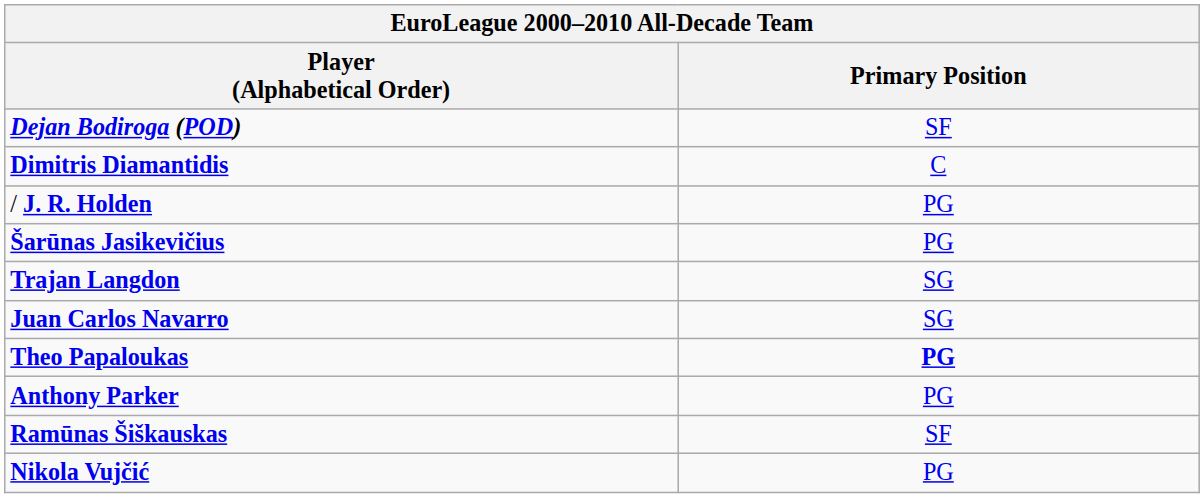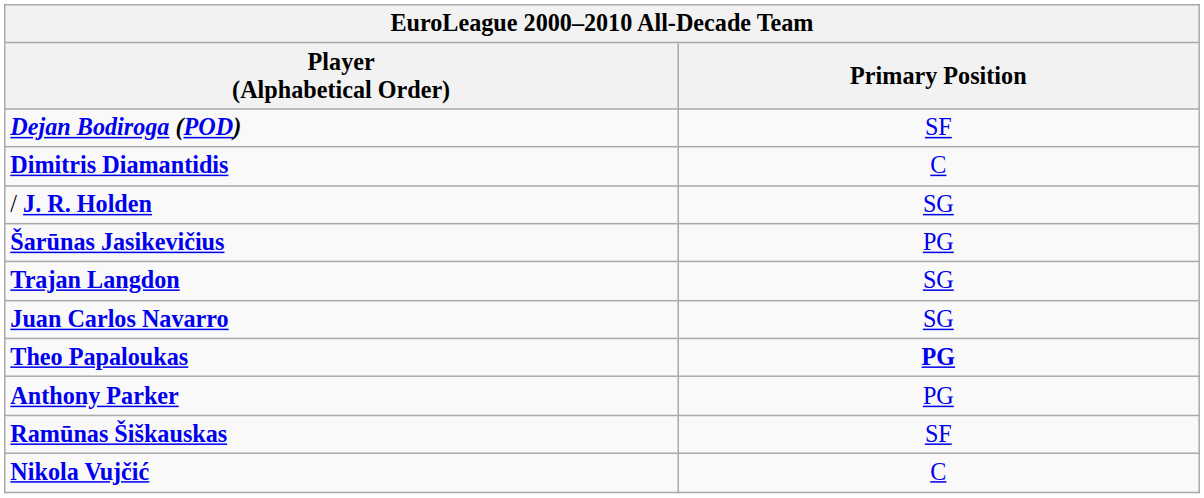/ J. R. Holden | Primary Position: PG -> SG
Nikola Vujčić | Primary Position: PG -> C
